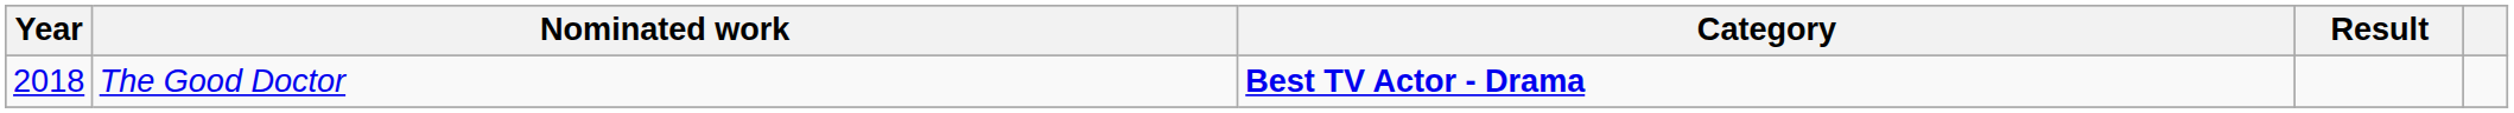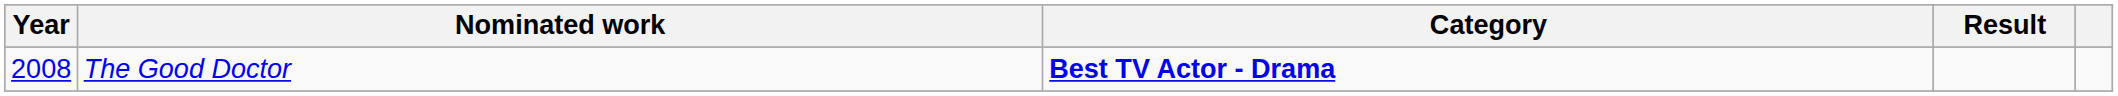The Good Doctor | Year: 2018 -> 2008
